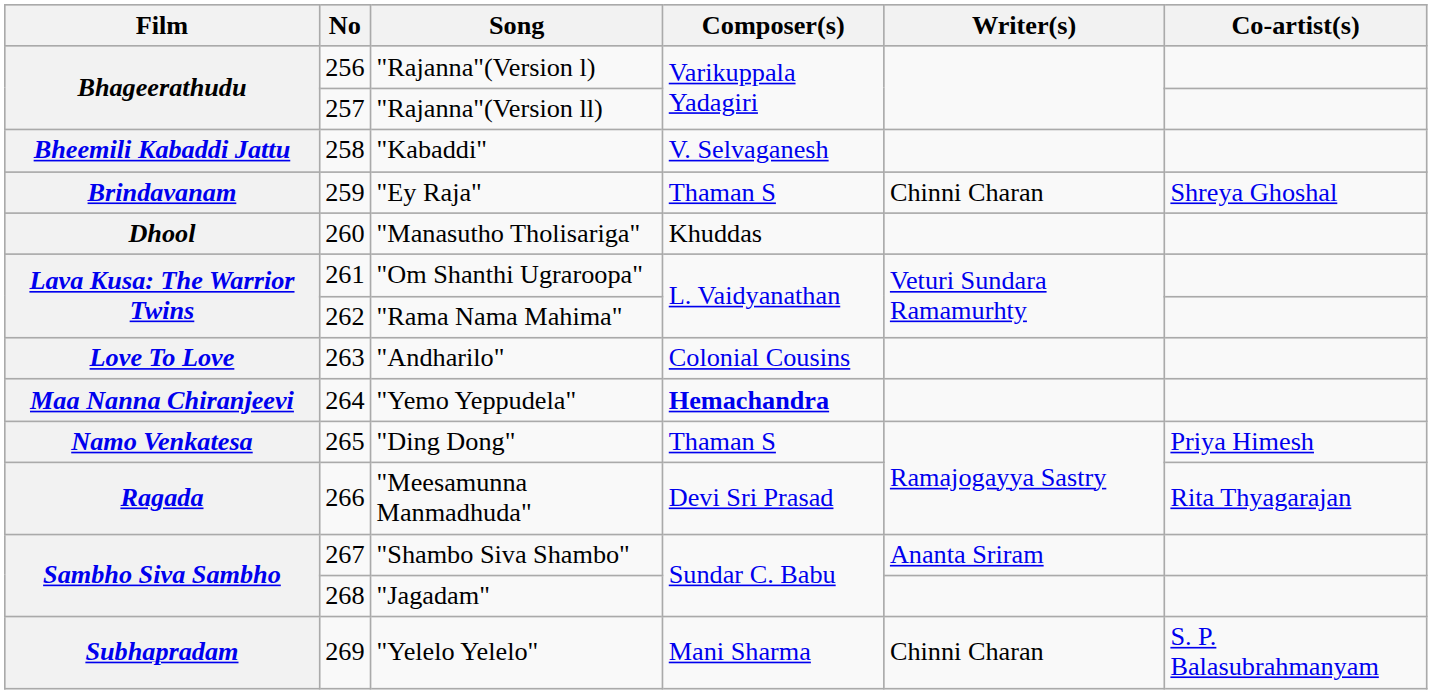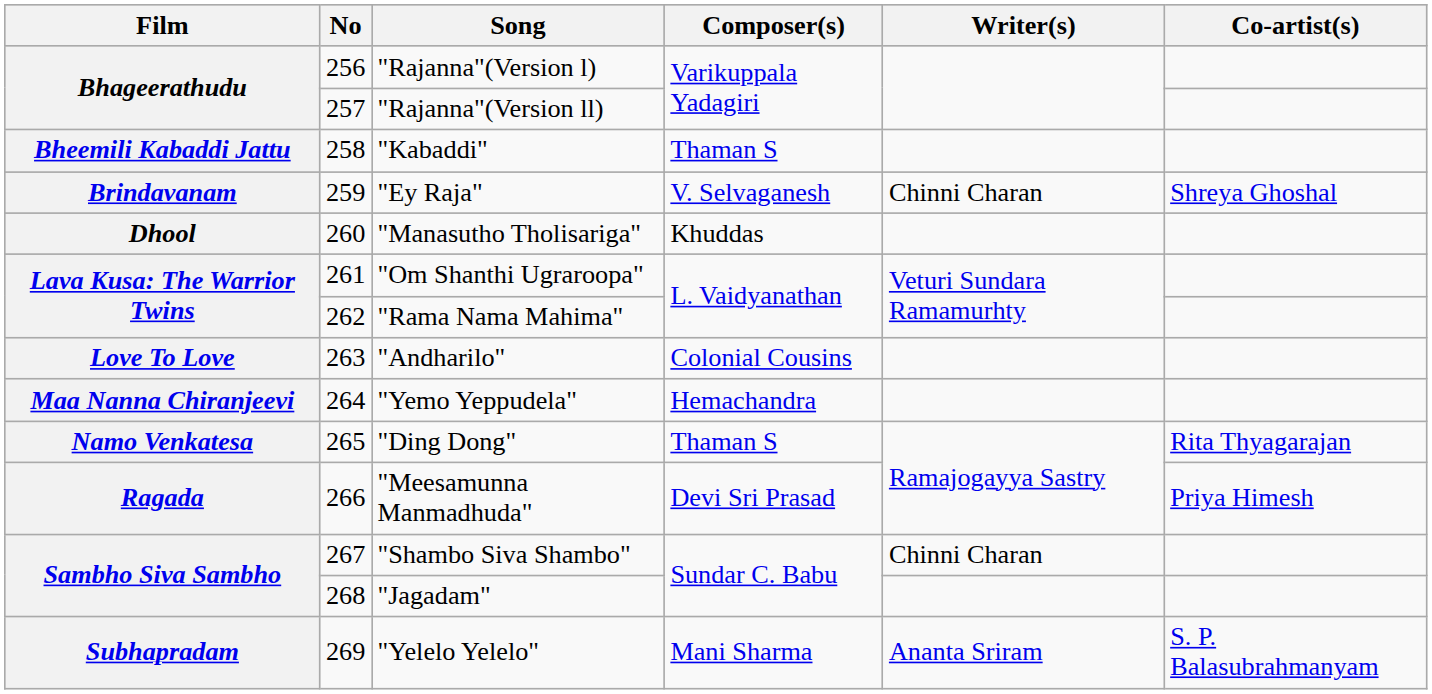"Kabaddi" | Composer(s): V. Selvaganesh -> Thaman S
"Ey Raja" | Composer(s): Thaman S -> V. Selvaganesh
"Yemo Yeppudela" | Composer(s): bold -> normal
"Ding Dong" | Co-artist(s): Priya Himesh -> Rita Thyagarajan
"Meesamunna Manmadhuda" | Co-artist(s): Rita Thyagarajan -> Priya Himesh
"Shambo Siva Shambo" | Writer(s): Ananta Sriram -> Chinni Charan
"Yelelo Yelelo" | Writer(s): Chinni Charan -> Ananta Sriram
